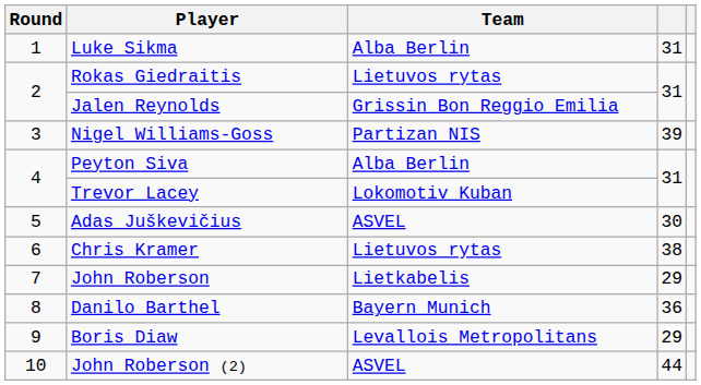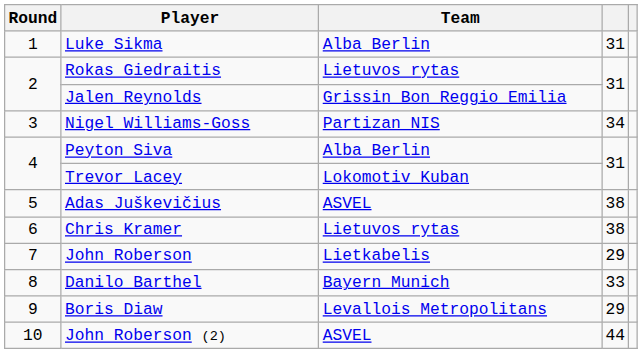Nigel Williams-Goss | column 4: 39 -> 34
Adas Juškevičius | column 4: 30 -> 38
Danilo Barthel | column 4: 36 -> 33
